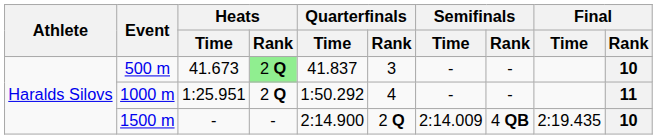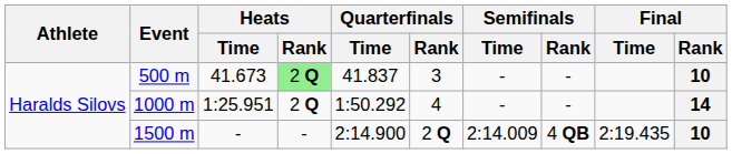1000 m | Final / Rank: 11 -> 14
